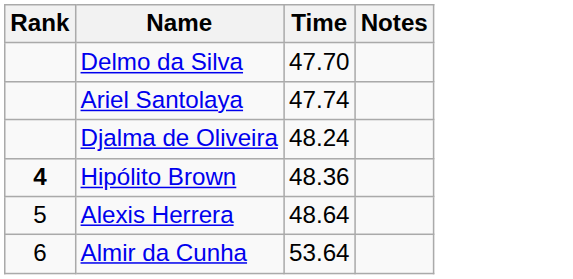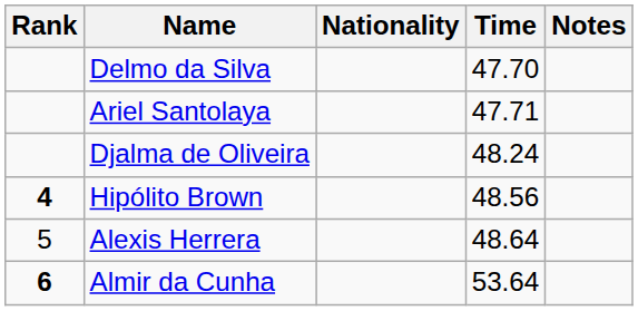+ column: Nationality
Ariel Santolaya | Time: 47.74 -> 47.71
Hipólito Brown | Time: 48.36 -> 48.56
Almir da Cunha | Rank: normal -> bold
